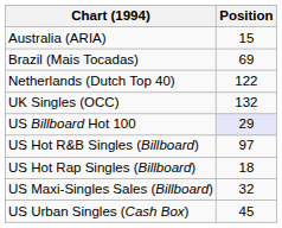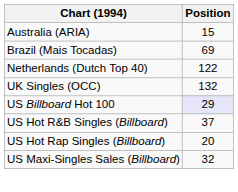US Hot R&B Singles (Billboard) | Position: 97 -> 37
US Hot Rap Singles (Billboard) | Position: 18 -> 20
- row: US Urban Singles (Cash Box) | 45
